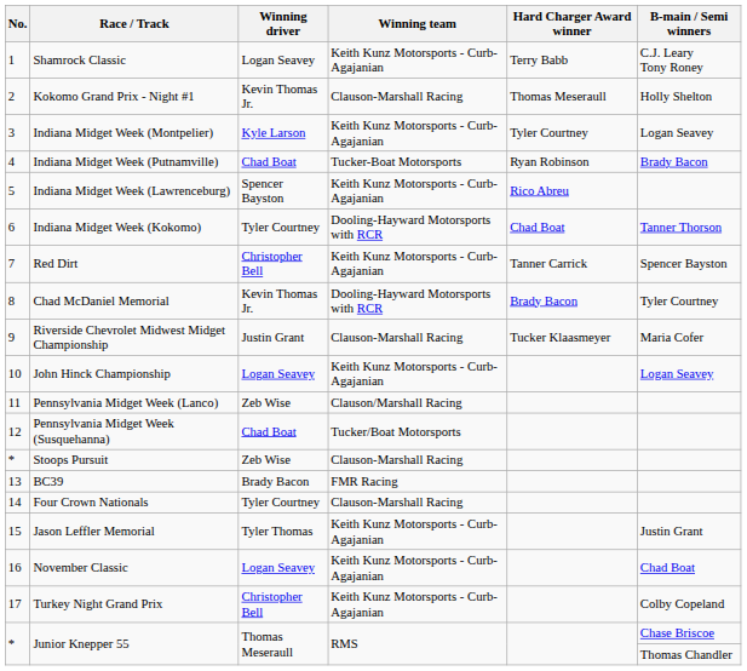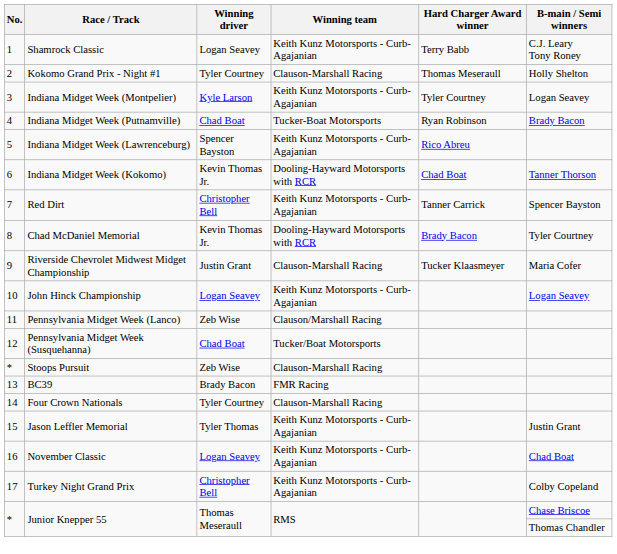Kokomo Grand Prix - Night #1 | Winning driver: Kevin Thomas Jr. -> Tyler Courtney
Indiana Midget Week (Kokomo) | Winning driver: Tyler Courtney -> Kevin Thomas Jr.
